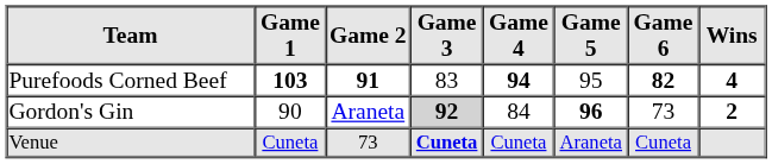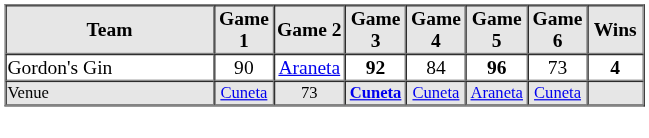- row: Purefoods Corned Beef | 103 | 91 | 83 | 94 | 95 | 82 | 4
Gordon's Gin | Game 3: lightgrey background -> no background
Gordon's Gin | Wins: 2 -> 4
